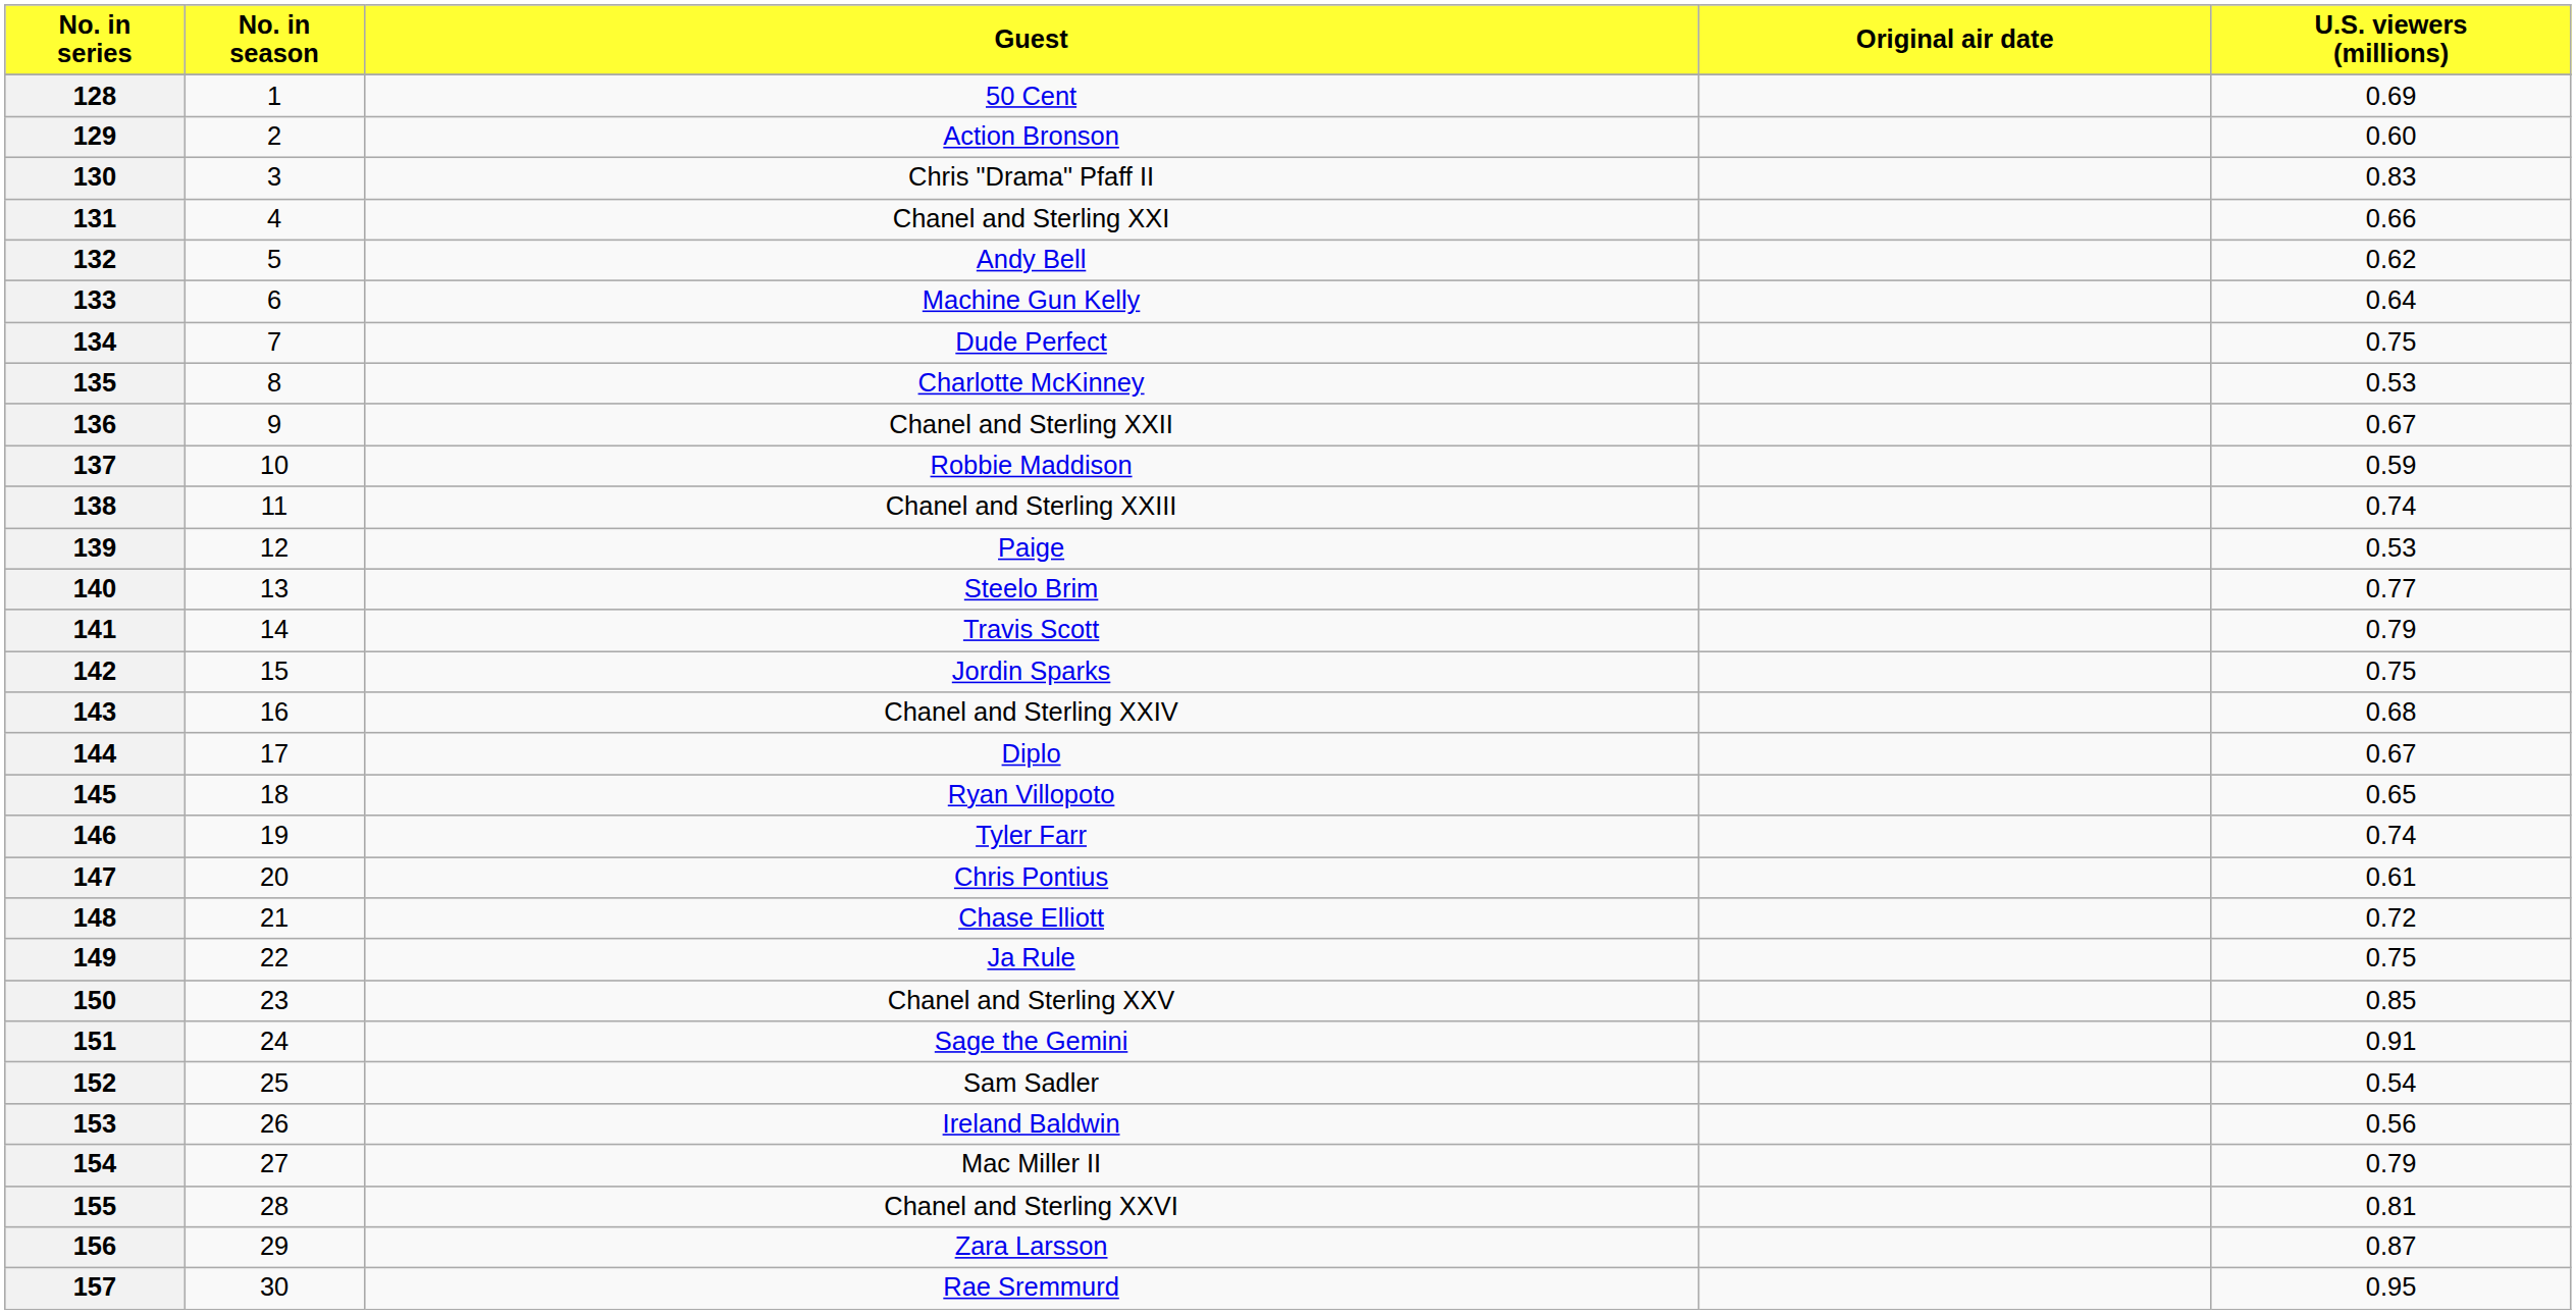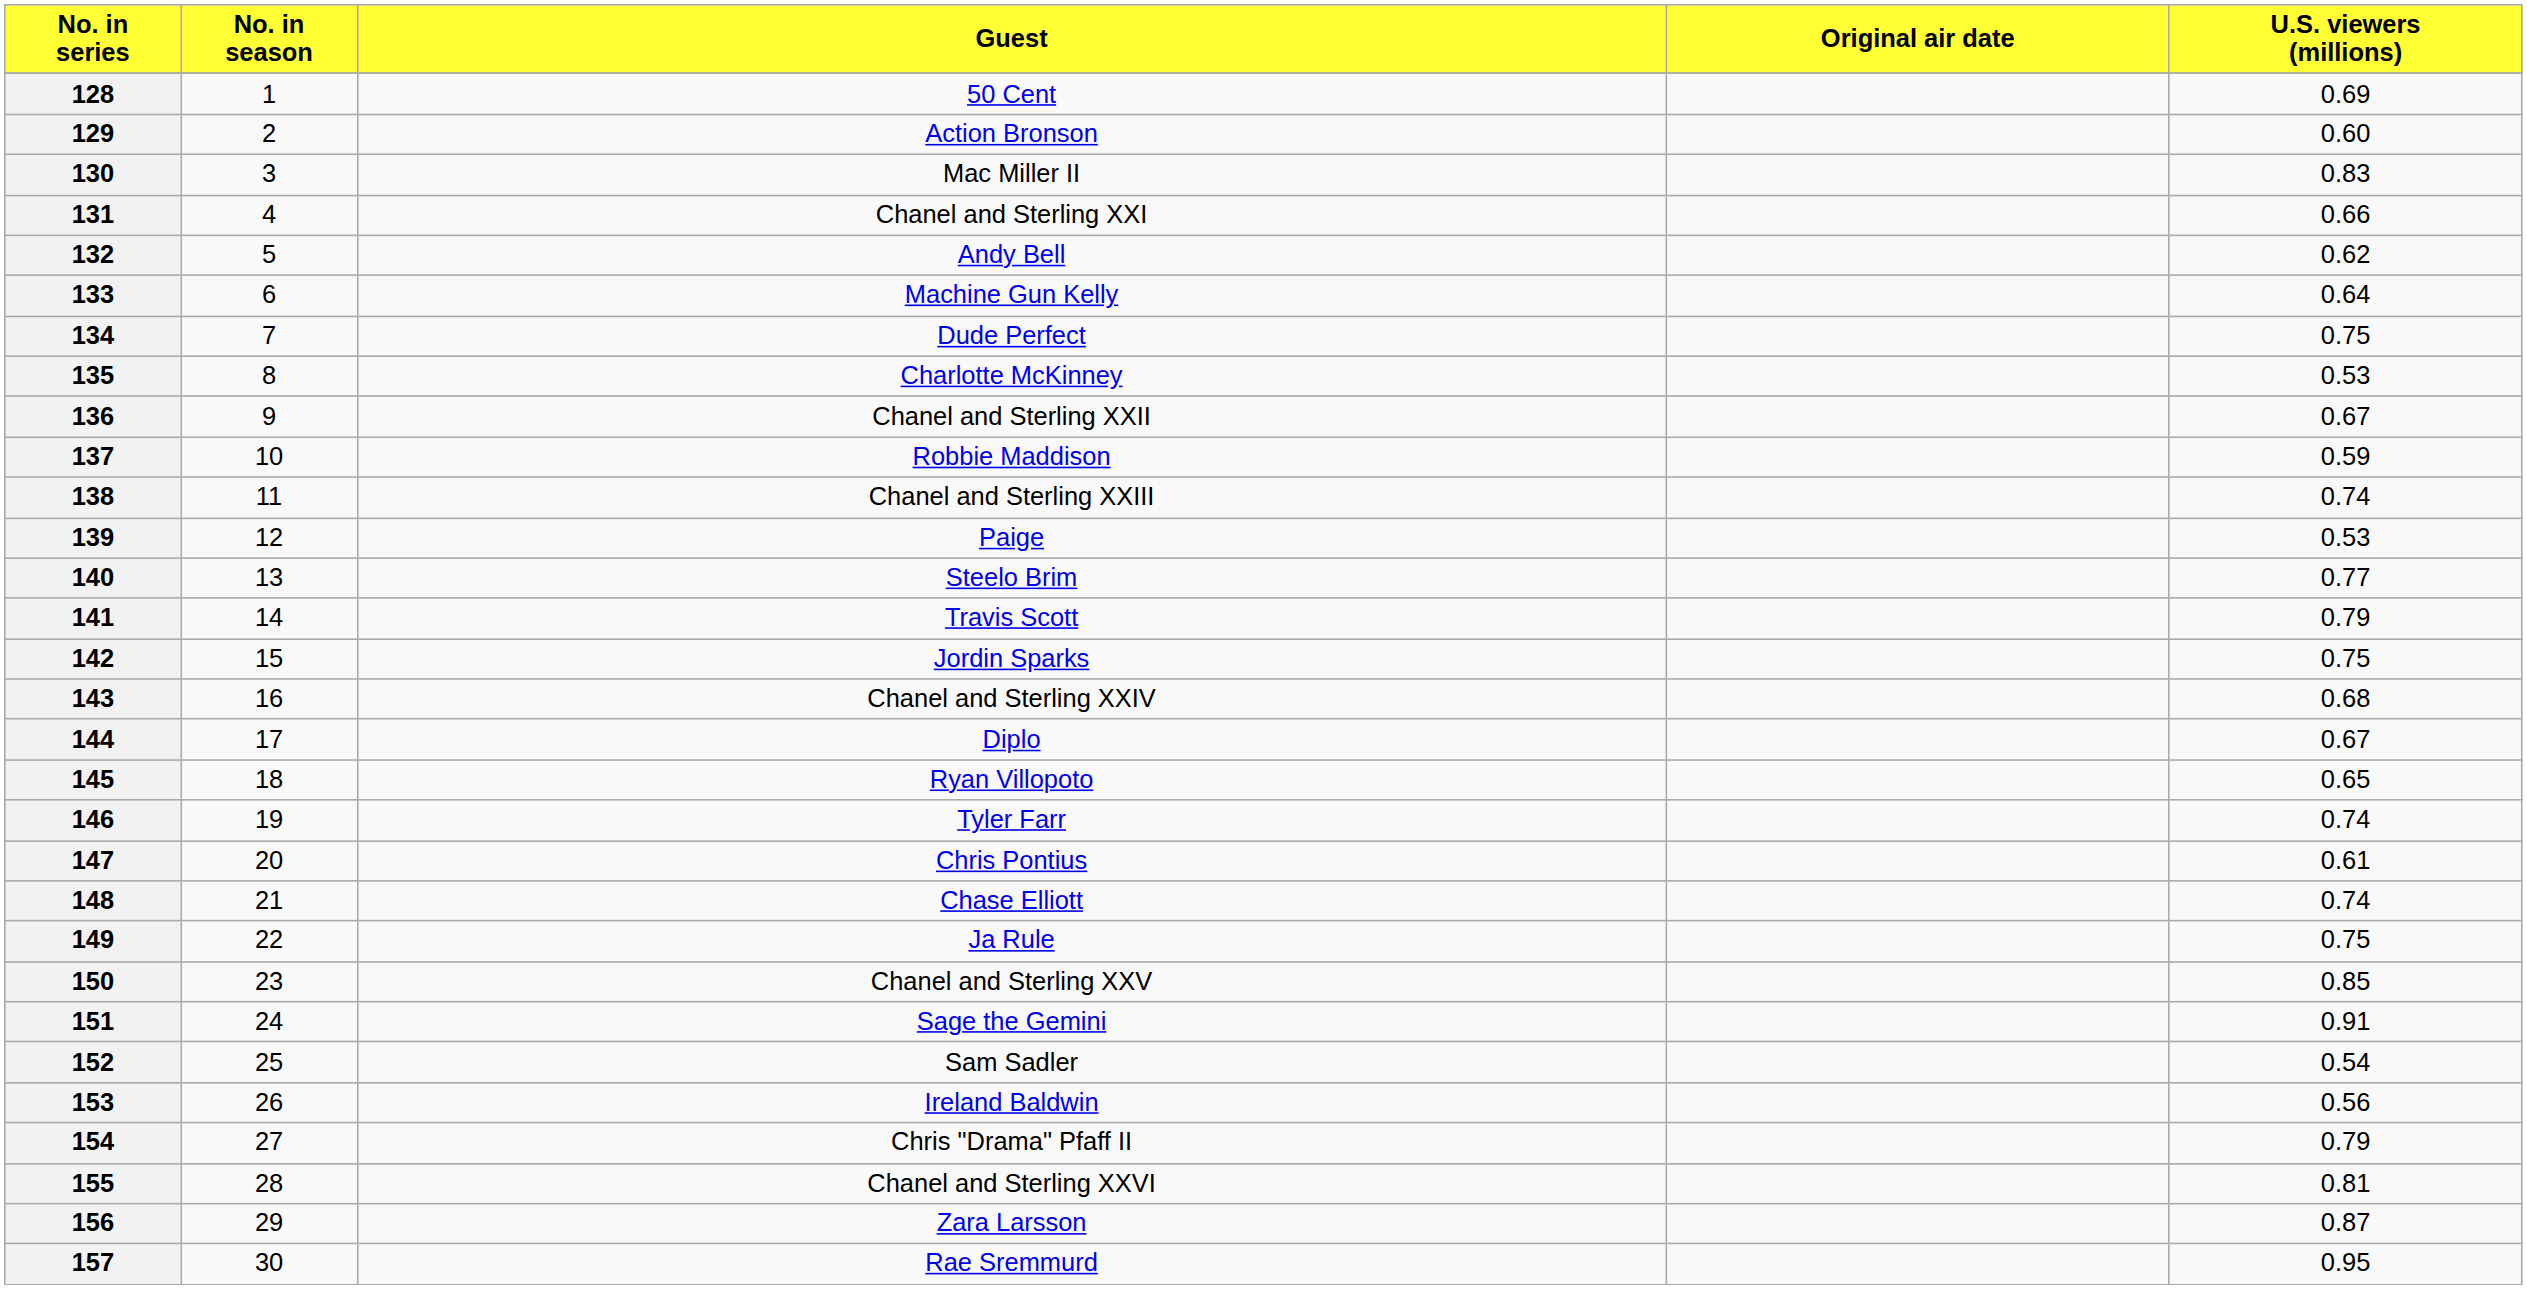130 | Guest: Chris "Drama" Pfaff II -> Mac Miller II
148 | U.S. viewers (millions): 0.72 -> 0.74
154 | Guest: Mac Miller II -> Chris "Drama" Pfaff II
